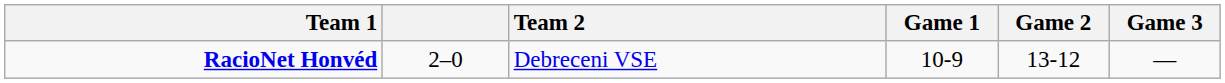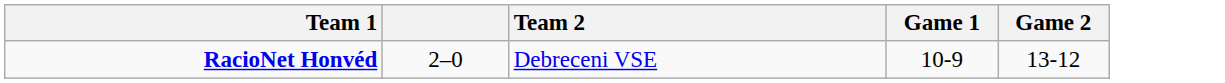- column: Game 3 | —
